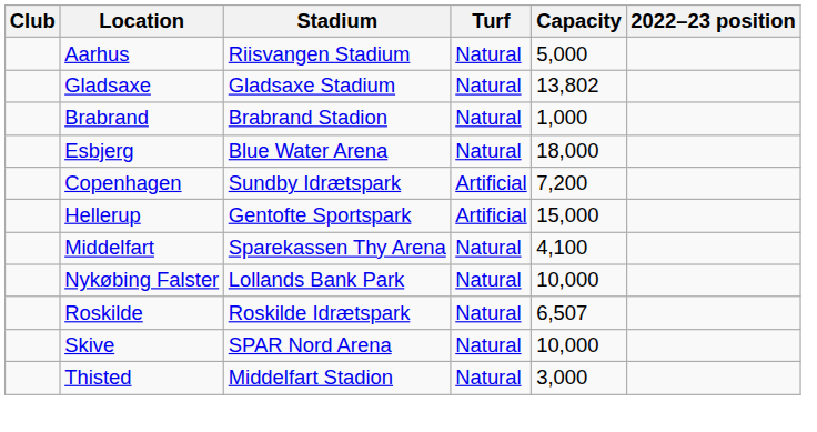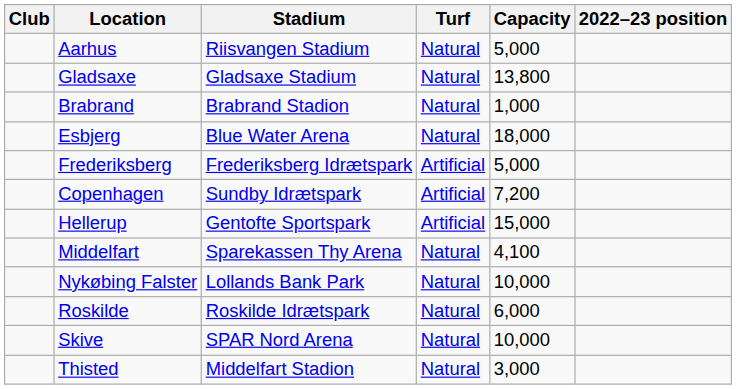Gladsaxe | Capacity: 13,802 -> 13,800
+ row: Frederiksberg | Frederiksberg Idrætspark | Artificial | 5,000
Roskilde | Capacity: 6,507 -> 6,000
